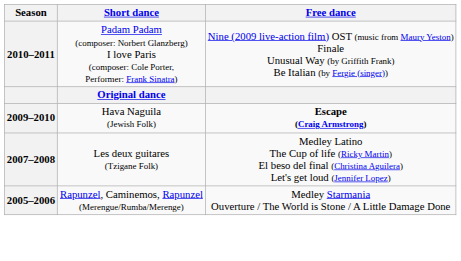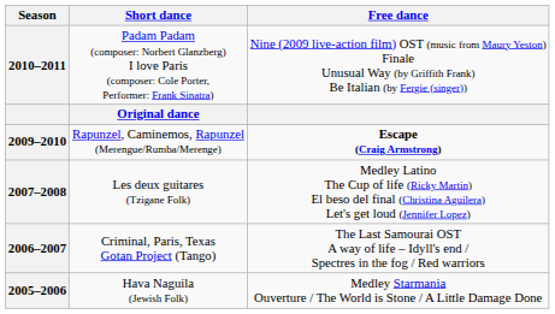2009–2010 | Short dance: Hava Naguila (Jewish Folk) -> Rapunzel, Caminemos, Rapunzel (Merengue/Rumba/Merenge)
+ row: 2006–2007 | Criminal, Paris, Texas Gotan Project (Tango) | The Last Samourai OST A way of life – Idyll's end / Spectres in the fog / Red warriors
2005–2006 | Short dance: Rapunzel, Caminemos, Rapunzel (Merengue/Rumba/Merenge) -> Hava Naguila (Jewish Folk)
